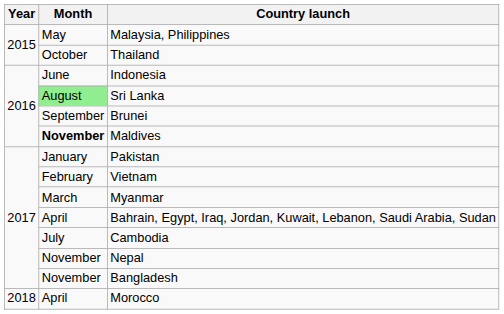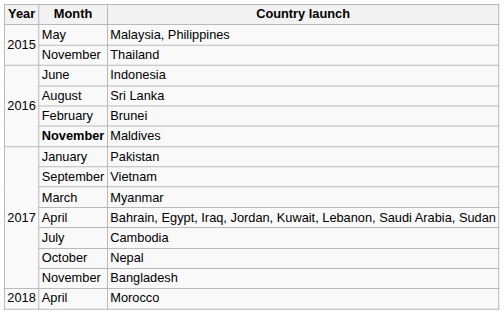Thailand | Month: October -> November
Sri Lanka | Month: lightgreen background -> no background
Brunei | Month: September -> February
Vietnam | Month: February -> September
Nepal | Month: November -> October
